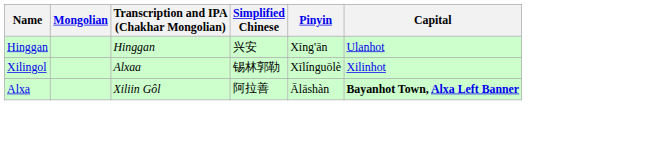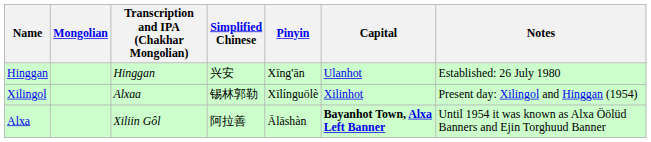+ column: Notes | Established: 26 July 1980 | Present day: Xilingol and Hinggan (1954) | Until 1954 it was known as Alxa Öölüd Banners and Ejin Torghuud Banner
